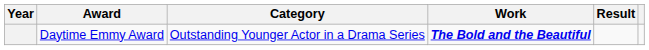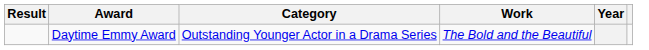columns swapped: Year <-> Result
Daytime Emmy Award | Work: bold -> normal
